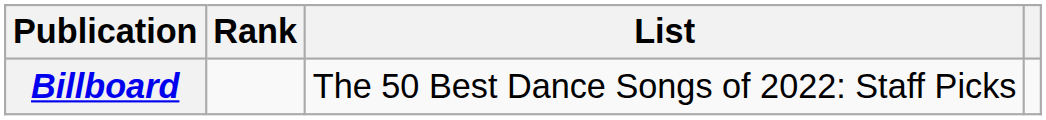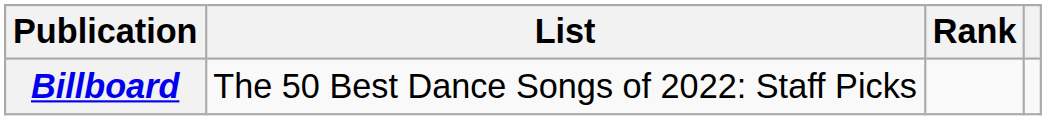columns swapped: List <-> Rank
